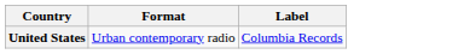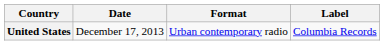+ column: Date | December 17, 2013
